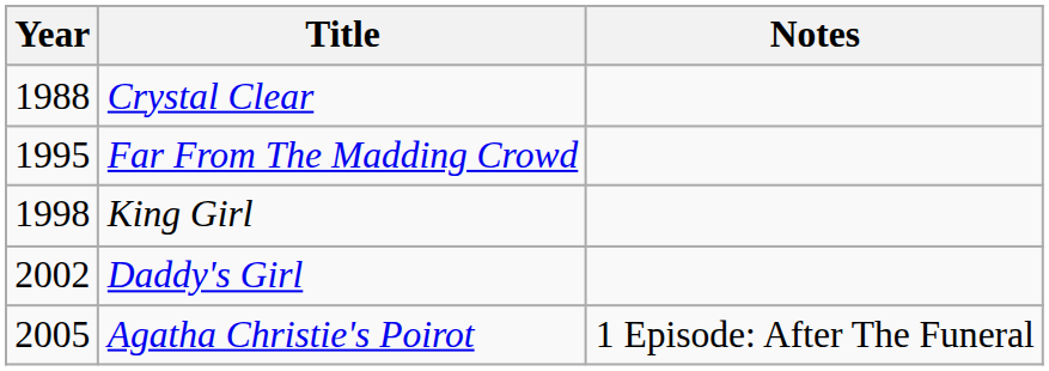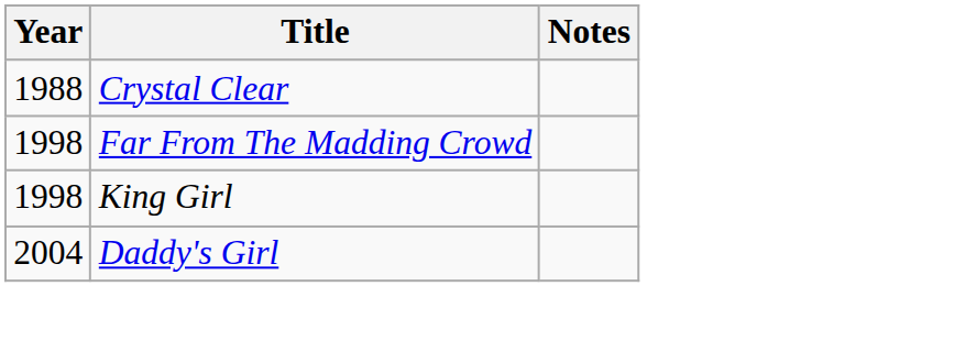Far From The Madding Crowd | Year: 1995 -> 1998
Daddy's Girl | Year: 2002 -> 2004
- row: 2005 | Agatha Christie's Poirot | 1 Episode: After The Funeral
